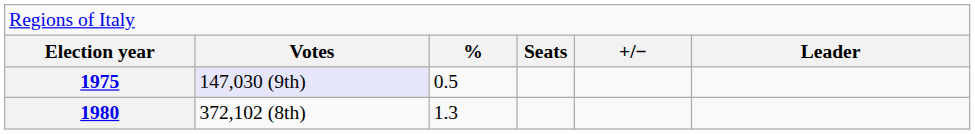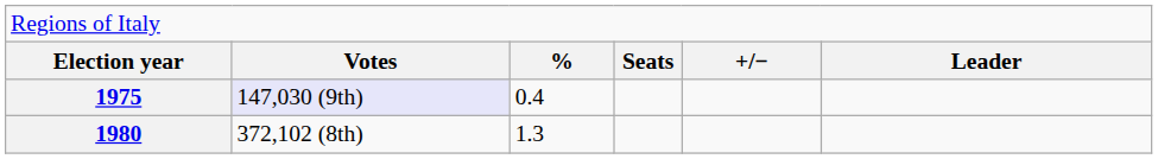1975 | column 3: 0.5 -> 0.4
